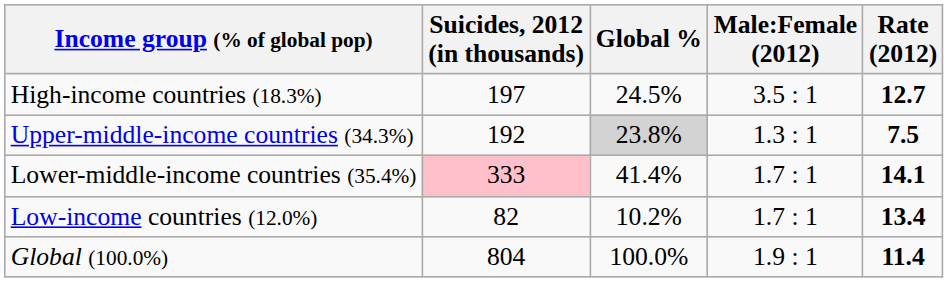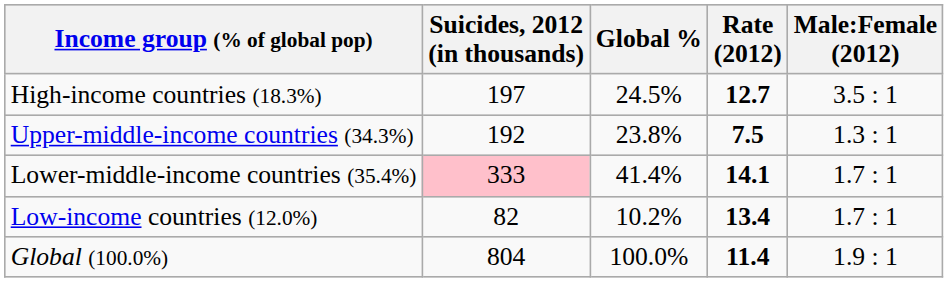columns swapped: Rate (2012) <-> Male:Female (2012)
Upper-middle-income countries (34.3%) | Global %: lightgrey background -> no background
